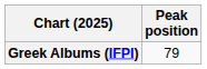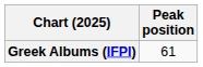Greek Albums (IFPI) | Peak position: 79 -> 61
